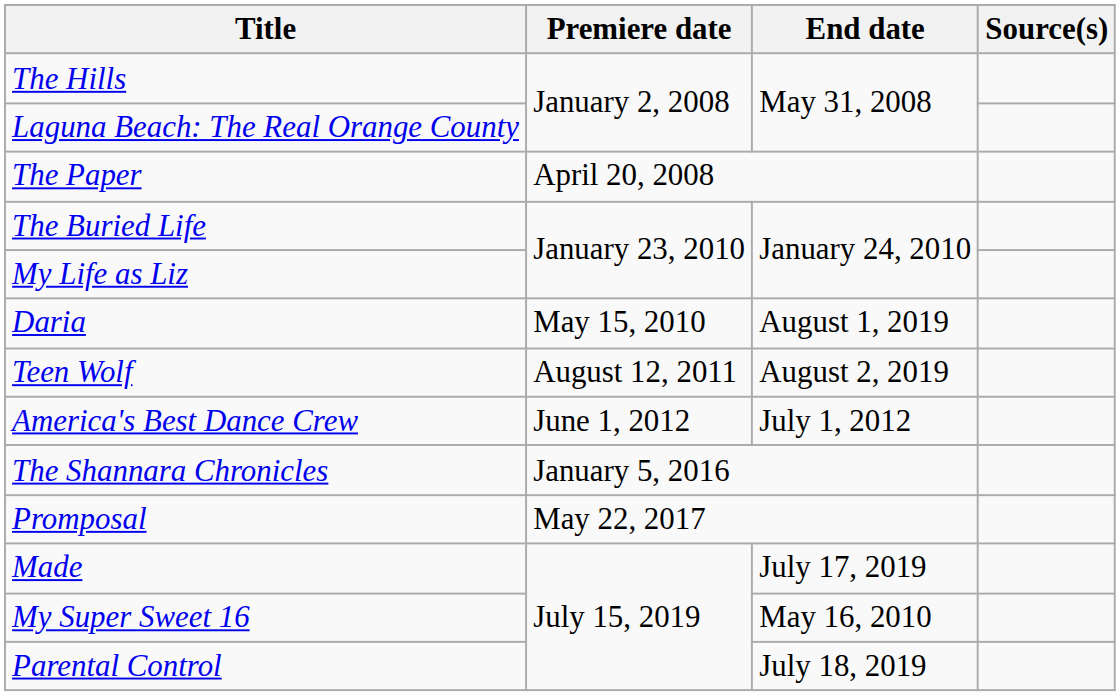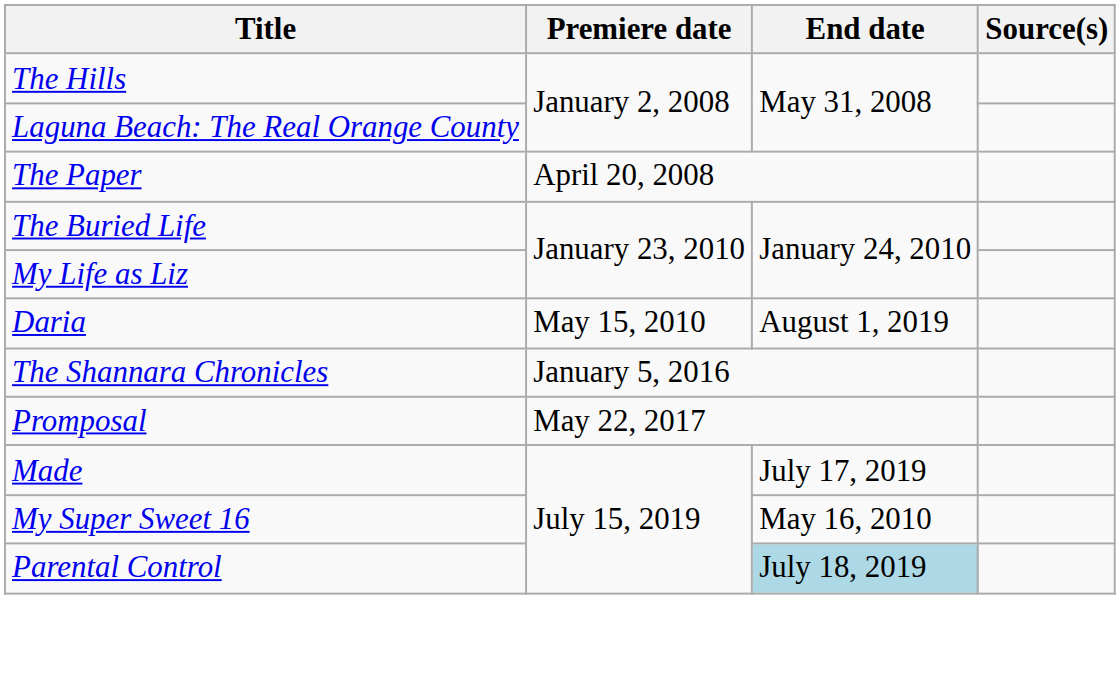- row: Teen Wolf | August 12, 2011 | August 2, 2019
- row: America's Best Dance Crew | June 1, 2012 | July 1, 2012
Parental Control | End date: no background -> lightblue background
